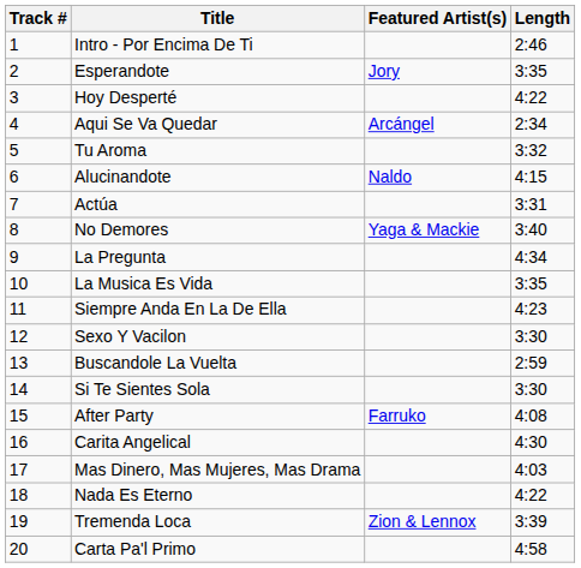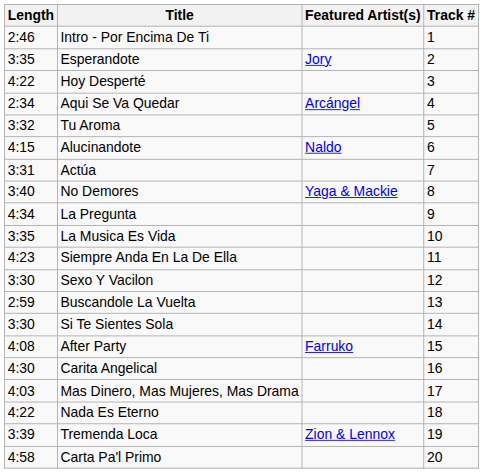columns swapped: Track # <-> Length
